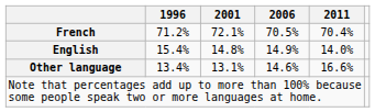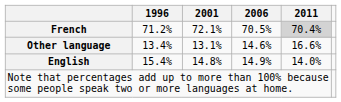French | 2011: no background -> lightgrey background
rows swapped: English <-> Other language
